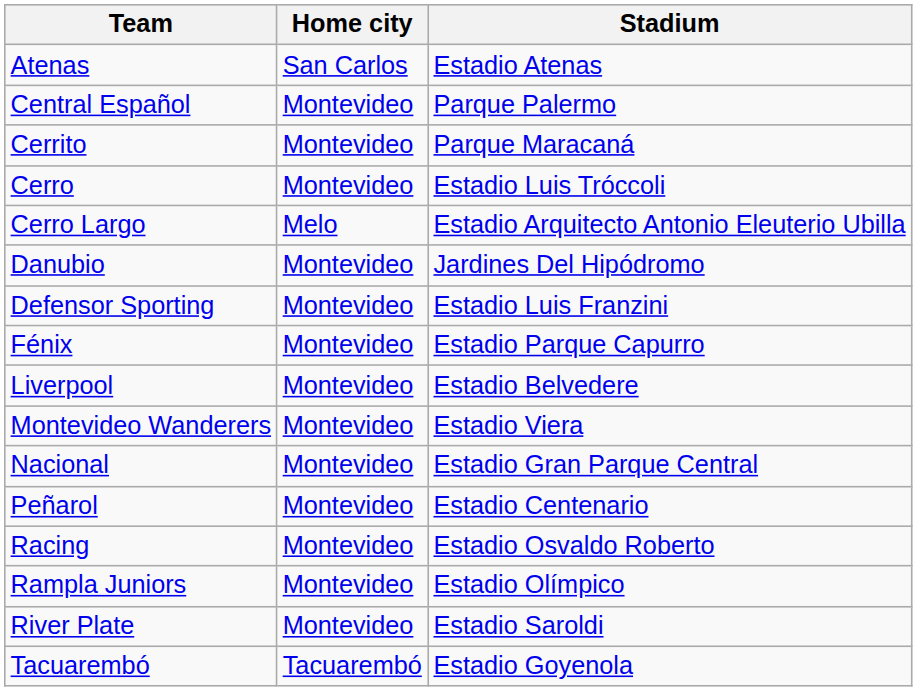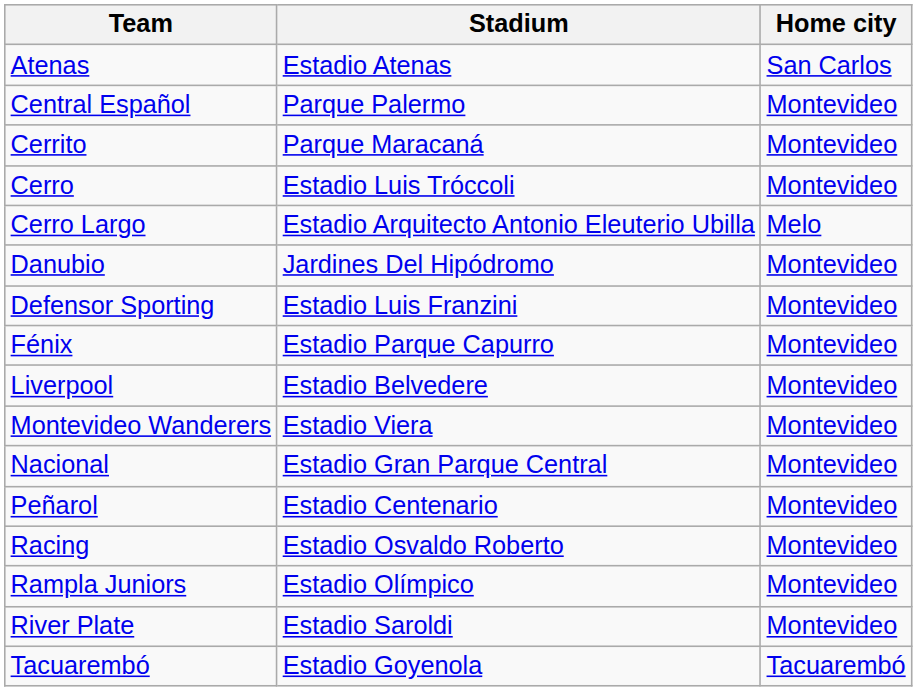columns swapped: Home city <-> Stadium
